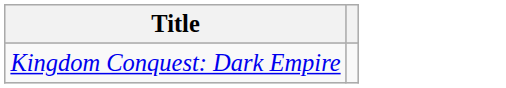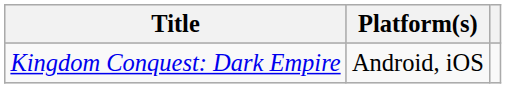+ column: Platform(s) | Android, iOS
